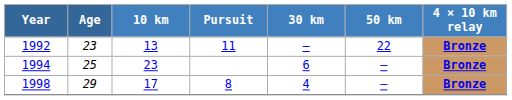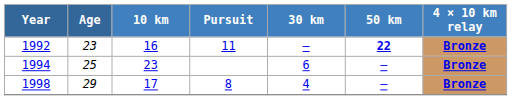1992 | 10 km: 13 -> 16
1992 | 50 km: normal -> bold
